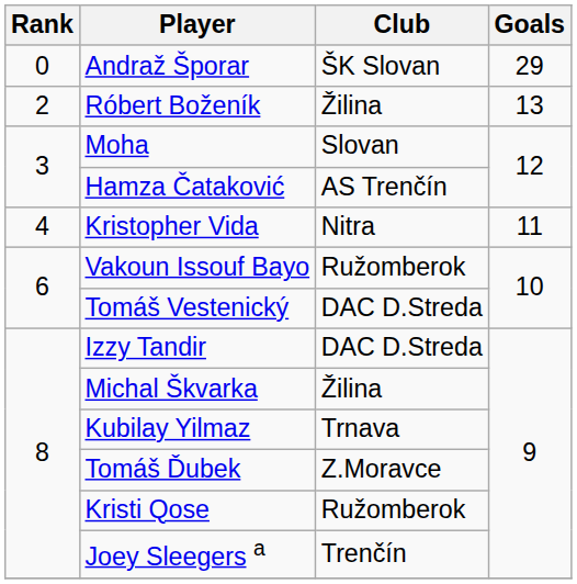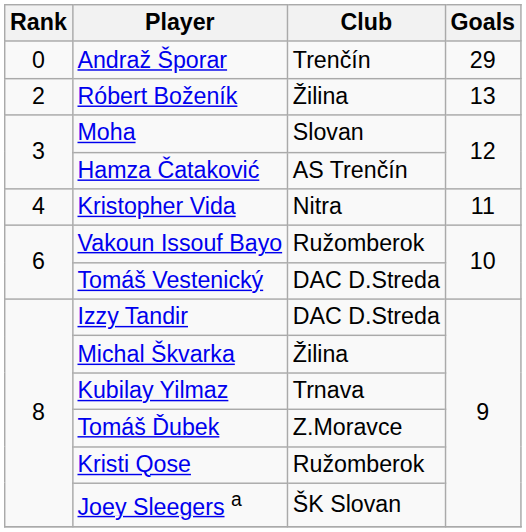Andraž Šporar | Club: ŠK Slovan -> Trenčín
Joey Sleegers a | Club: Trenčín -> ŠK Slovan
